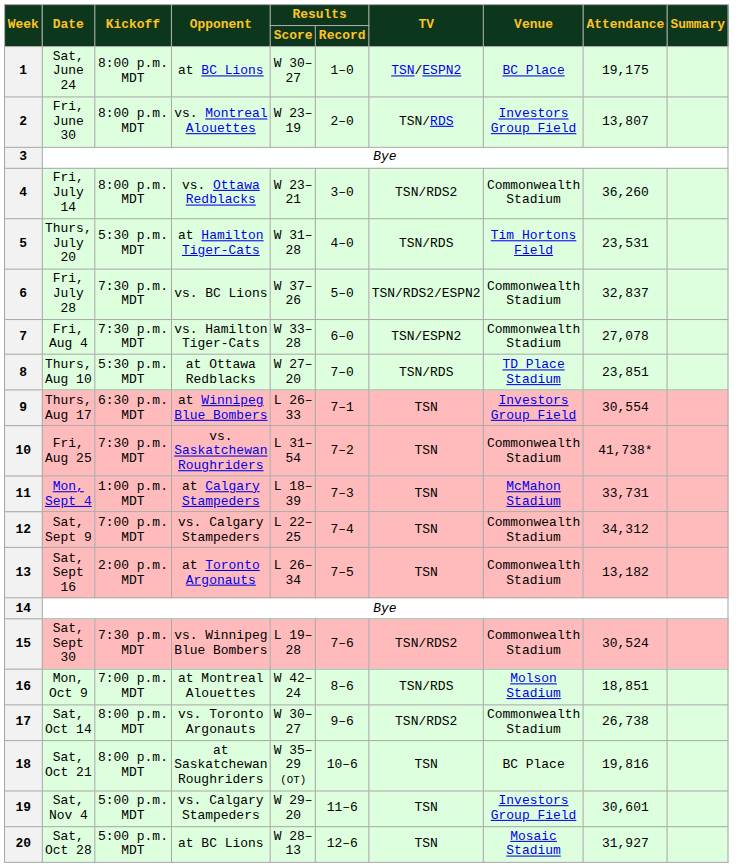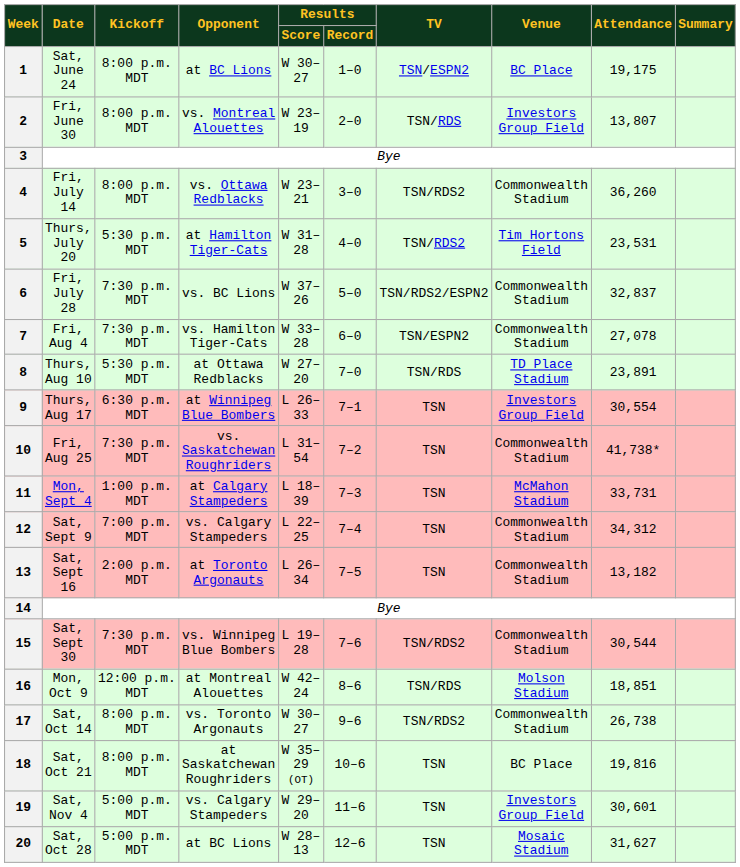5 | TV: TSN/RDS -> TSN/RDS2
8 | Attendance: 23,851 -> 23,891
15 | Attendance: 30,524 -> 30,544
16 | Kickoff: 7:00 p.m. MDT -> 12:00 p.m. MDT
20 | Attendance: 31,927 -> 31,627
